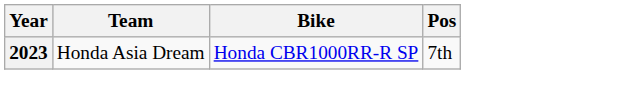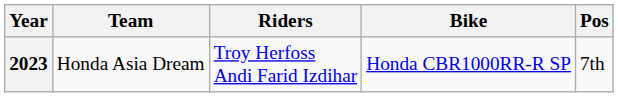+ column: Riders | Troy Herfoss Andi Farid Izdihar
